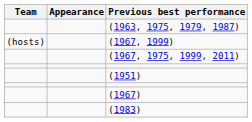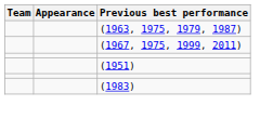- row: (hosts) | (1967, 1999)
- row: (1967)
